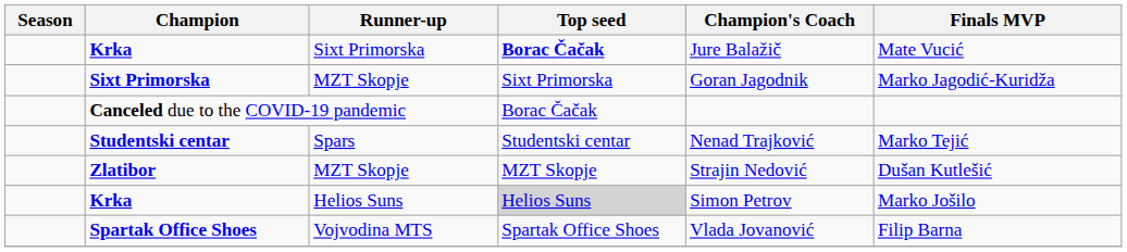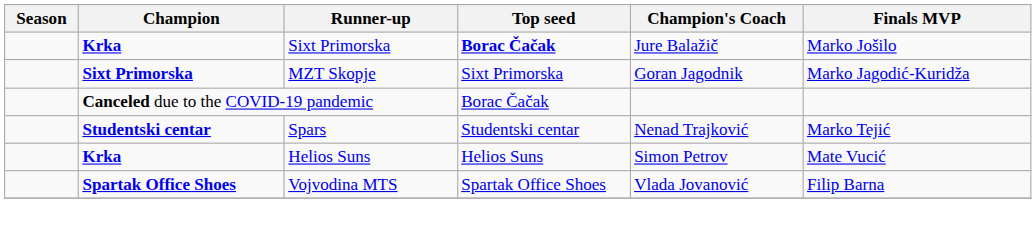Krka / Sixt Primorska | Finals MVP: Mate Vucić -> Marko Jošilo
- row: Zlatibor | MZT Skopje | MZT Skopje | Strajin Nedović | Dušan Kutlešić
Krka / Helios Suns | Top seed: lightgrey background -> no background
Krka / Helios Suns | Finals MVP: Marko Jošilo -> Mate Vucić
